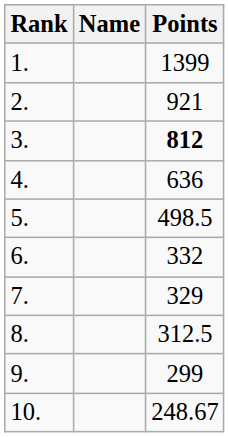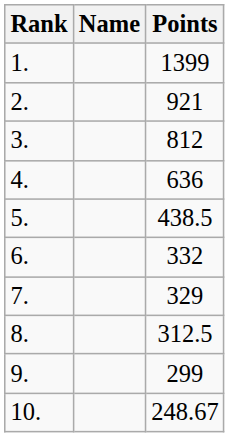3. | Points: bold -> normal
5. | Points: 498.5 -> 438.5
